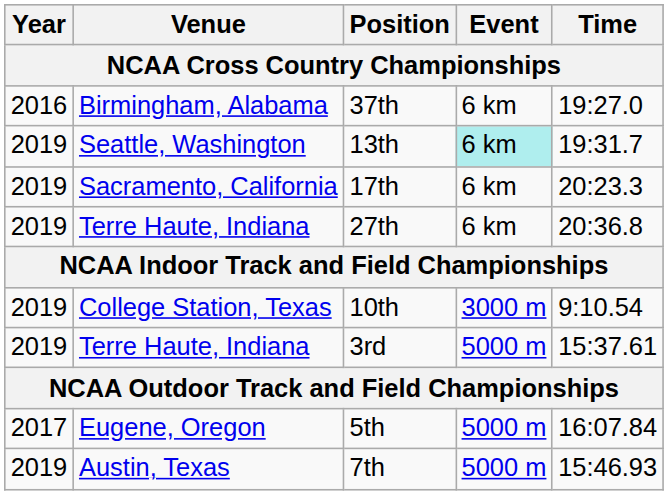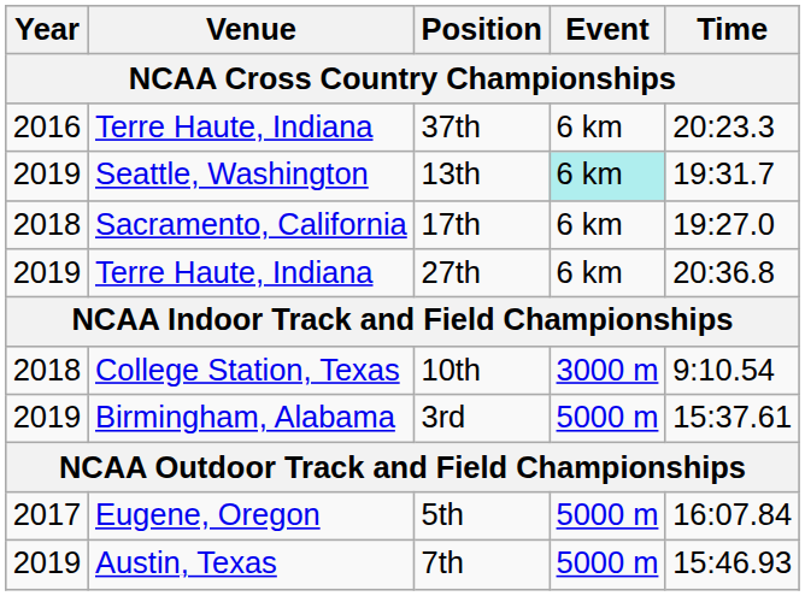37th | Venue: Birmingham, Alabama -> Terre Haute, Indiana
37th | Time: 19:27.0 -> 20:23.3
17th | Year: 2019 -> 2018
17th | Time: 20:23.3 -> 19:27.0
10th | Year: 2019 -> 2018
3rd | Venue: Terre Haute, Indiana -> Birmingham, Alabama
